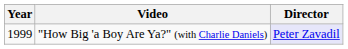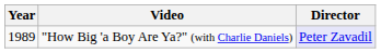"How Big 'a Boy Are Ya?" (with Charlie Daniels) | Year: 1999 -> 1989
